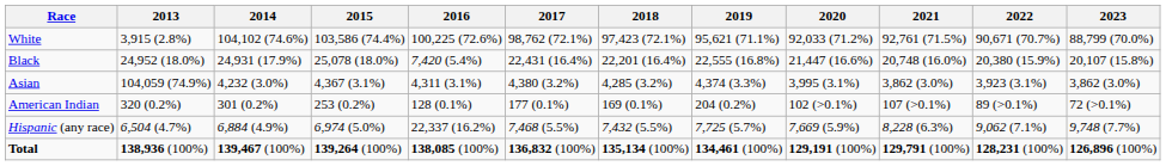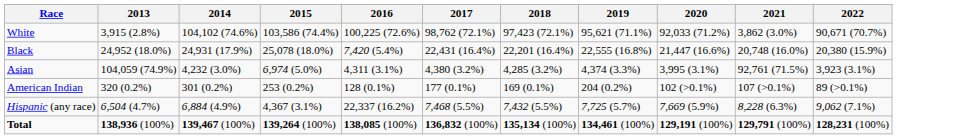- column: 2023 | 88,799 (70.0%) | 20,107 (15.8%) | 3,862 (3.0%) | 72 (>0.1%) | 9,748 (7.7%) | 126,896 (100%)
White | 2021: 92,761 (71.5%) -> 3,862 (3.0%)
Asian | 2015: 4,367 (3.1%) -> 6,974 (5.0%)
Asian | 2021: 3,862 (3.0%) -> 92,761 (71.5%)
Hispanic (any race) | 2015: 6,974 (5.0%) -> 4,367 (3.1%)
